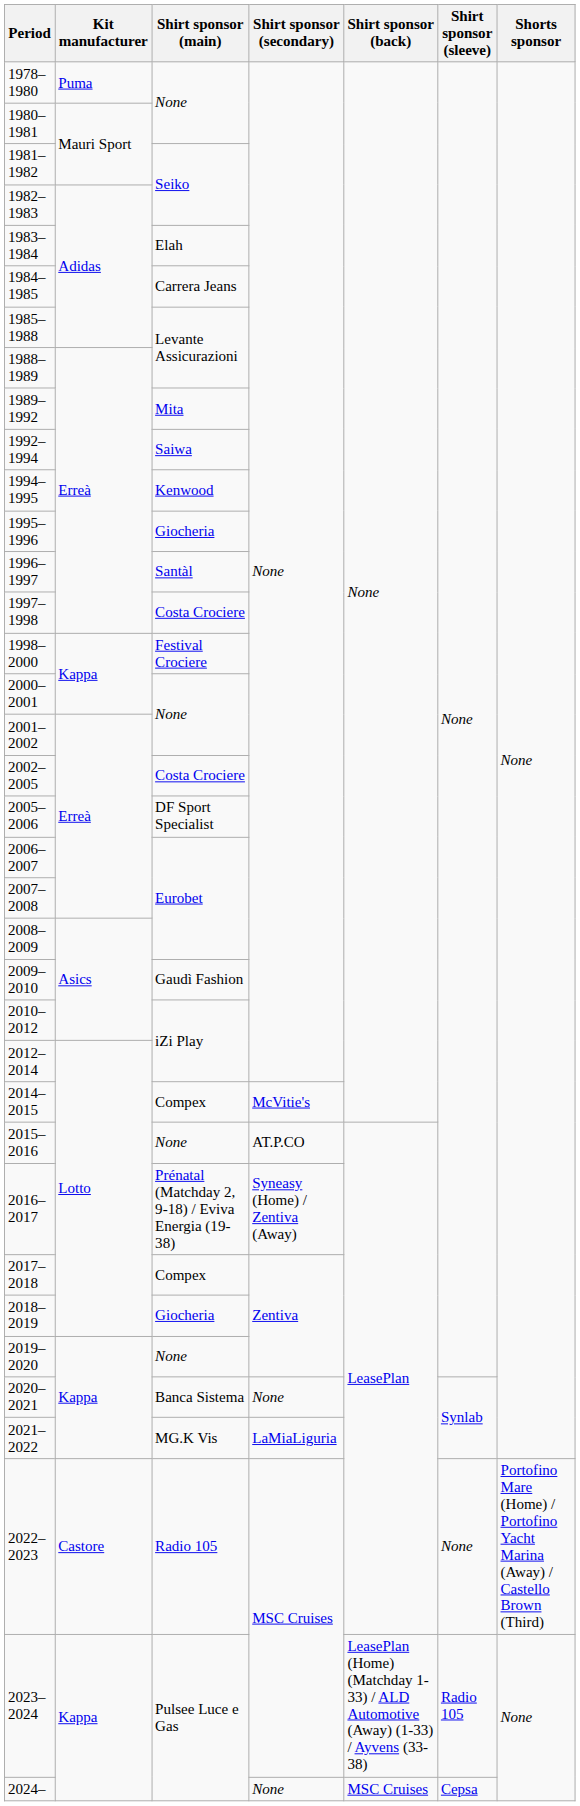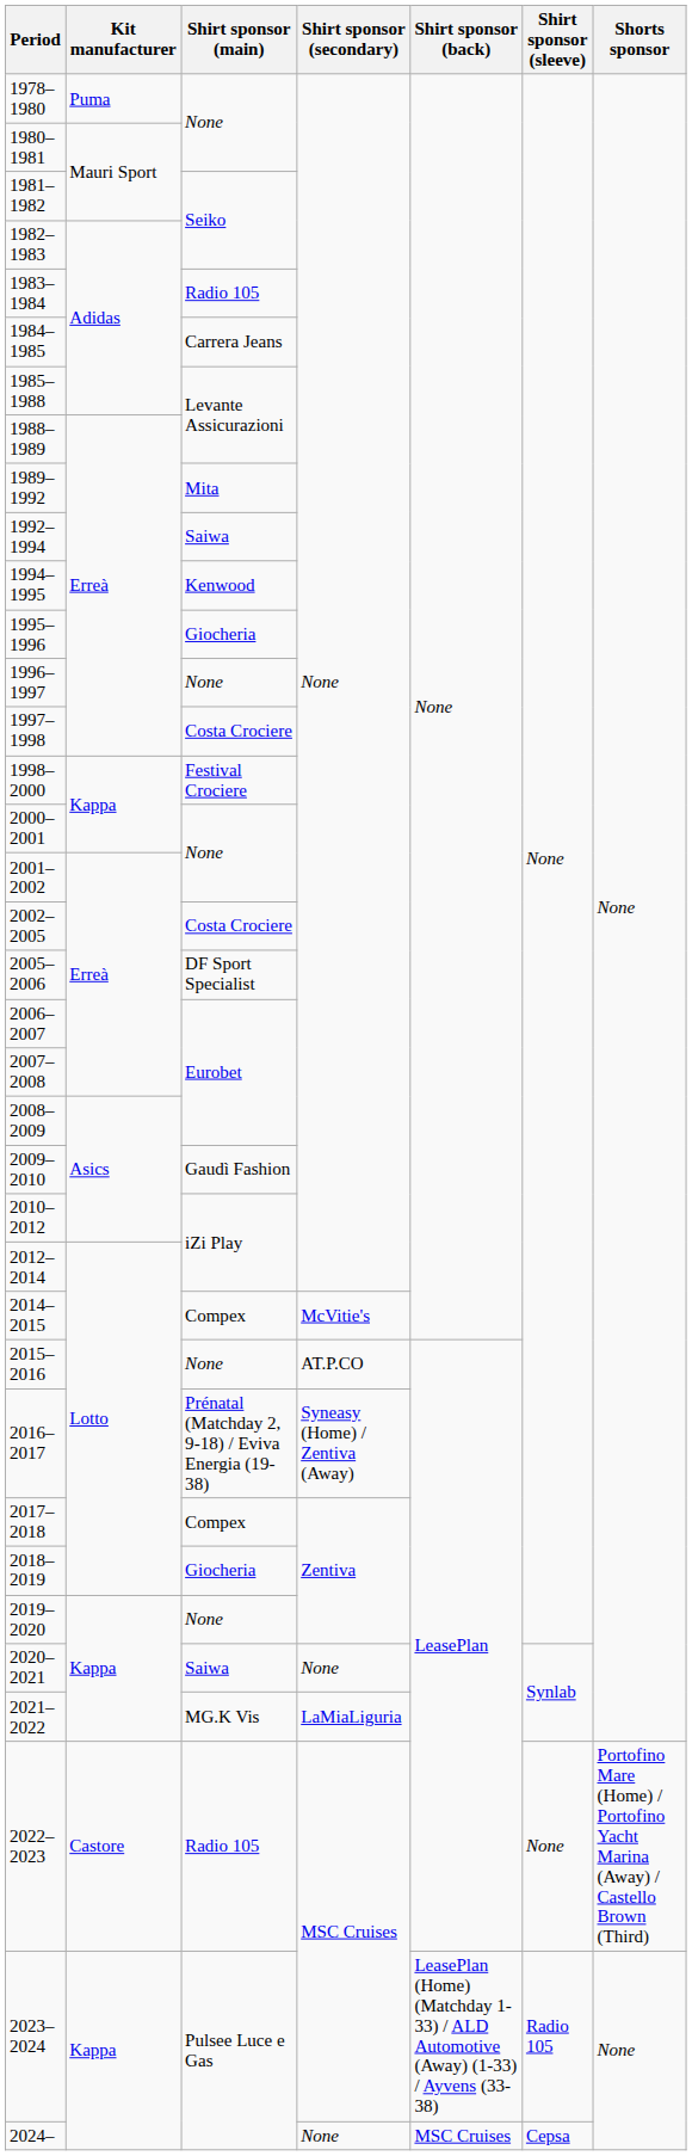1983–1984 | Shirt sponsor (main): Elah -> Radio 105
1996–1997 | Shirt sponsor (main): Santàl -> None
2020–2021 | Shirt sponsor (main): Banca Sistema -> Saiwa
